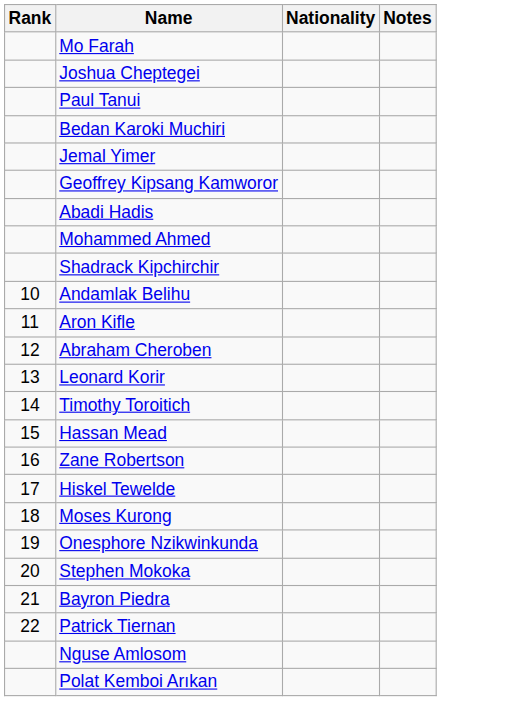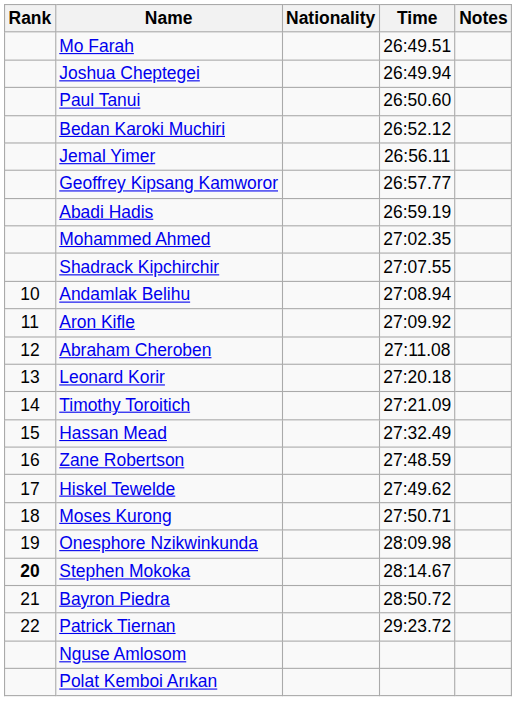+ column: Time | 26:49.51 | 26:49.94 | 26:50.60 | 26:52.12 | 26:56.11 | 26:57.77 | 26:59.19 | 27:02.35 | 27:07.55 | 27:08.94 | 27:09.92 | 27:11.08 | 27:20.18 | 27:21.09 | 27:32.49 | 27:48.59 | 27:49.62 | 27:50.71 | 28:09.98 | 28:14.67 | 28:50.72 | 29:23.72
Stephen Mokoka | Rank: normal -> bold
